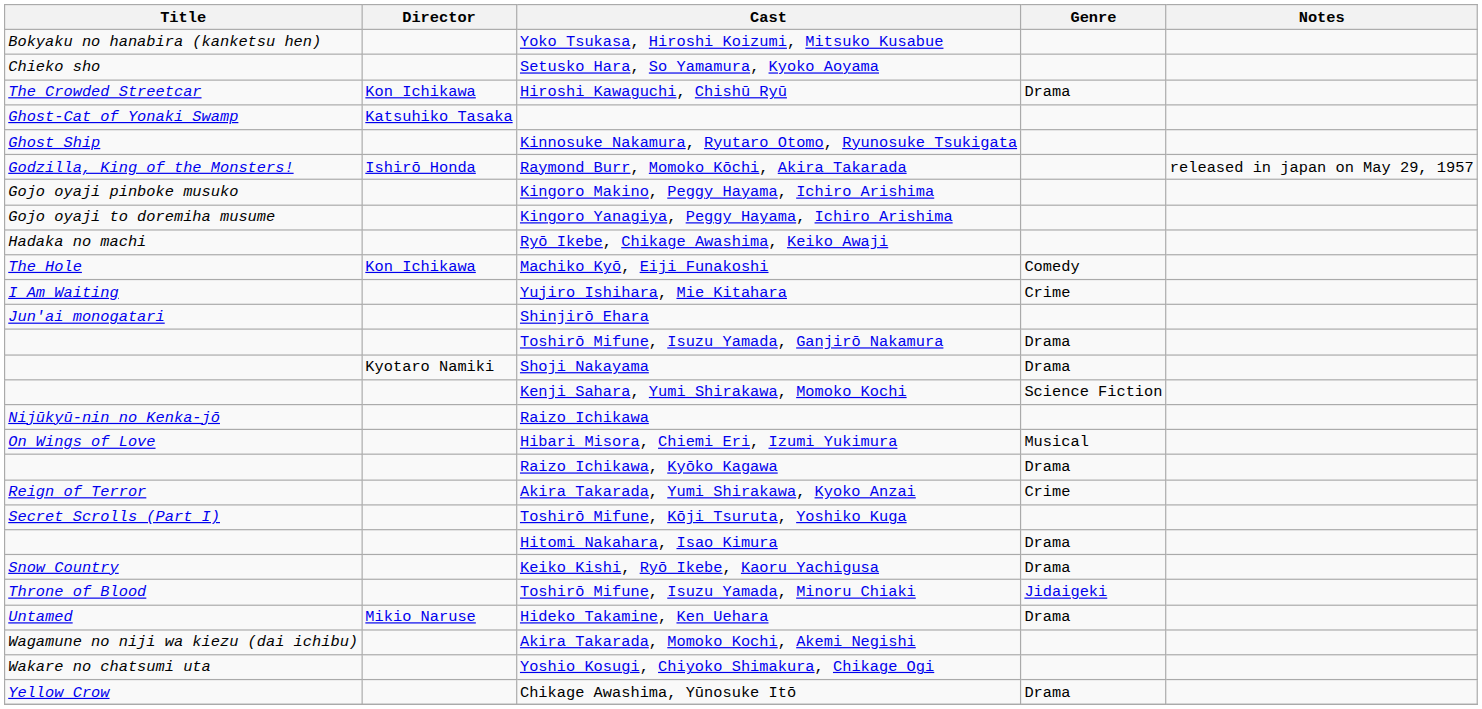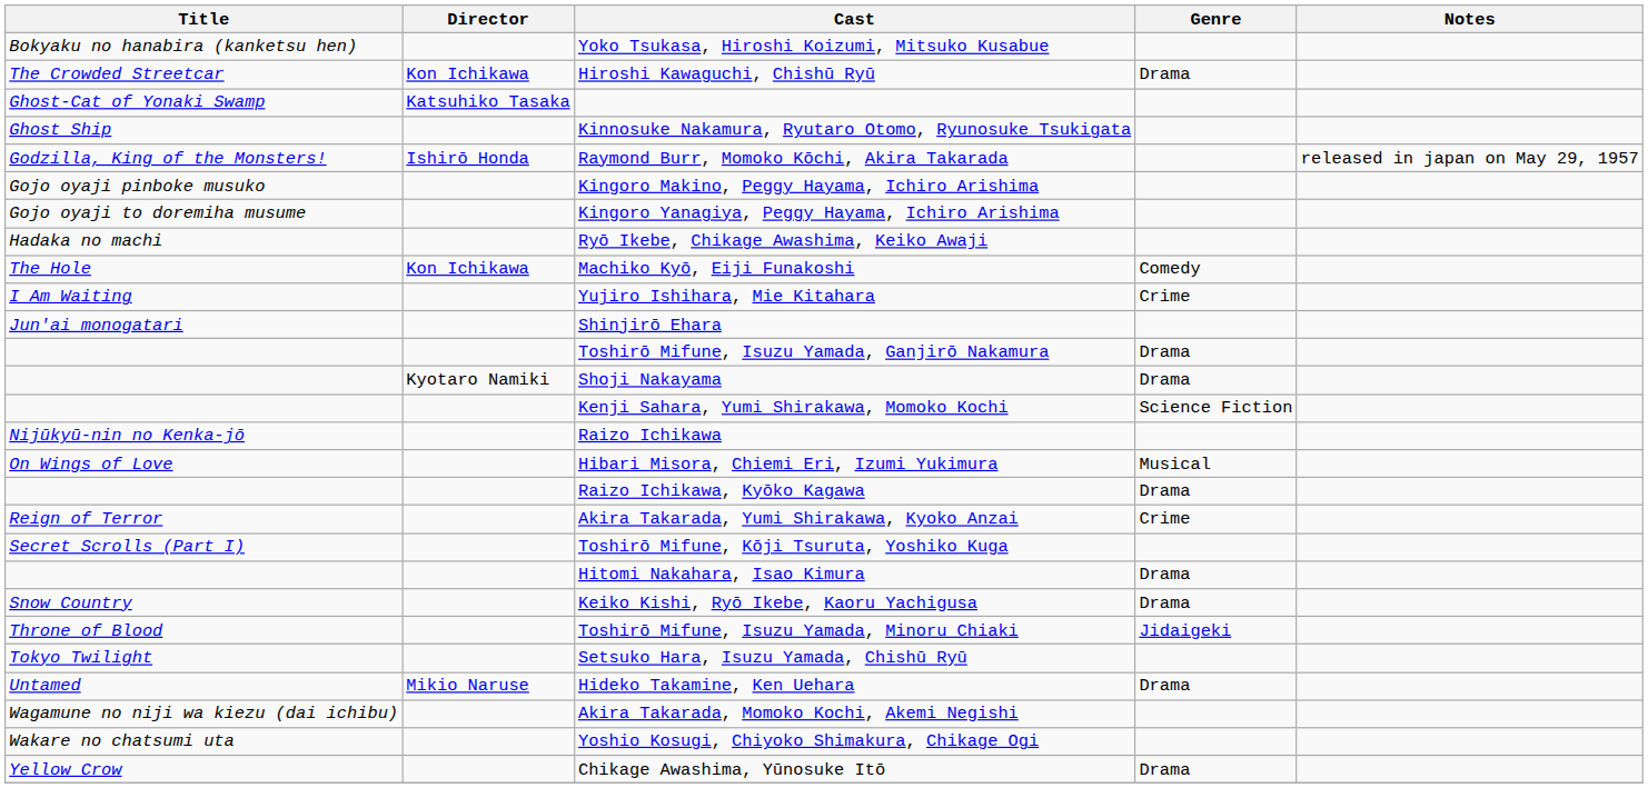- row: Chieko sho | Setusko Hara, So Yamamura, Kyoko Aoyama
+ row: Tokyo Twilight | Setsuko Hara, Isuzu Yamada, Chishū Ryū
